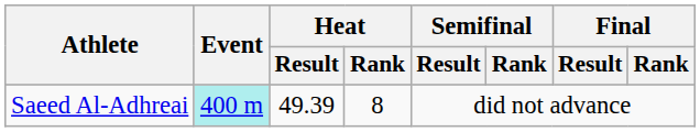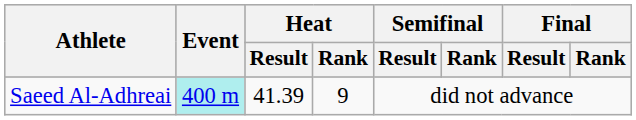Saeed Al-Adhreai | Heat / Result: 49.39 -> 41.39
Saeed Al-Adhreai | Heat / Rank: 8 -> 9
